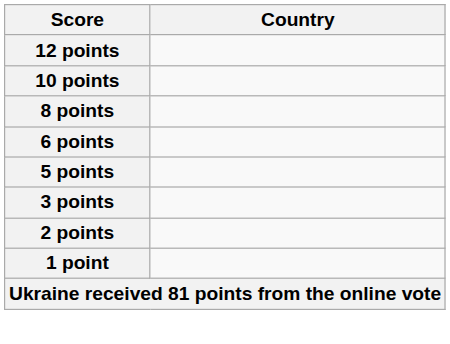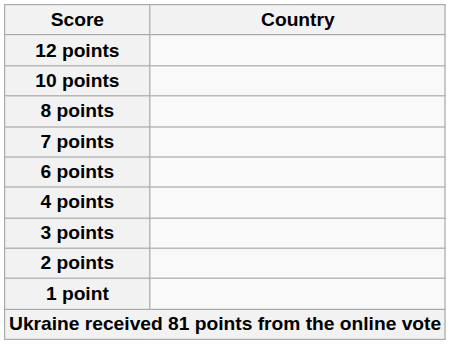+ row: 7 points
- row: 5 points
+ row: 4 points
